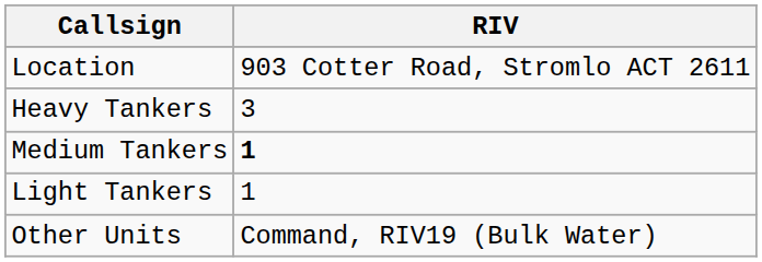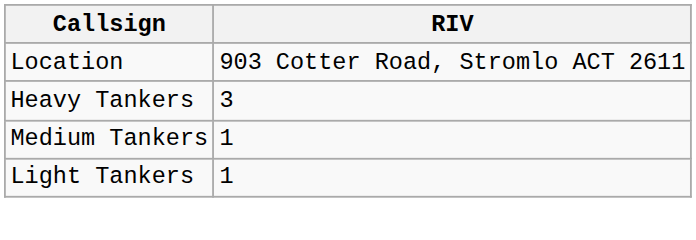Medium Tankers | RIV: bold -> normal
- row: Other Units | Command, RIV19 (Bulk Water)
